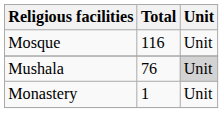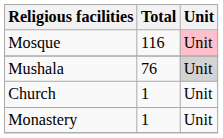Mosque | Unit: no background -> pink background
+ row: Church | 1 | Unit
